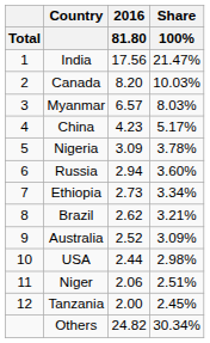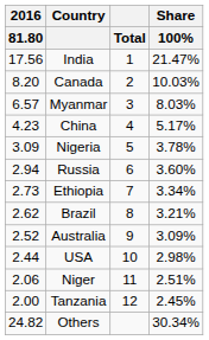columns swapped: Total <-> 2016 / 81.80
